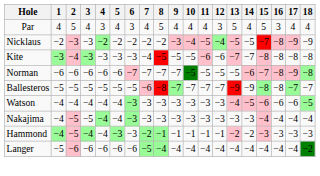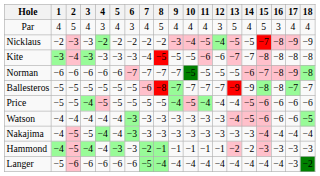+ row: Price | −5 | −5 | −4 | −5 | −5 | −5 | −5 | −5 | −4 | −5 | −4 | −4 | −4 | −5 | −6 | −6 | −6 | −6
Langer | 17: −4 -> −3
